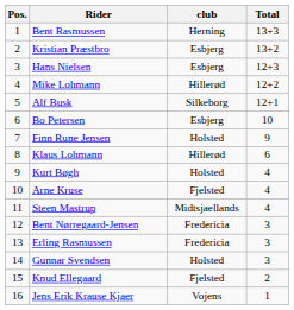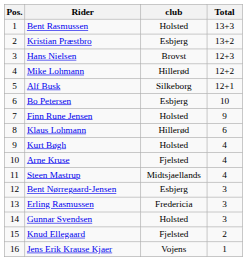Bent Rasmussen | club: Herning -> Holsted
Hans Nielsen | club: Esbjerg -> Brovst
Bent Nørregaard-Jensen | club: Fredericia -> Esbjerg
